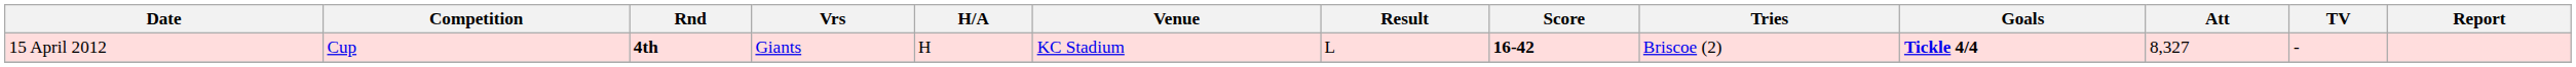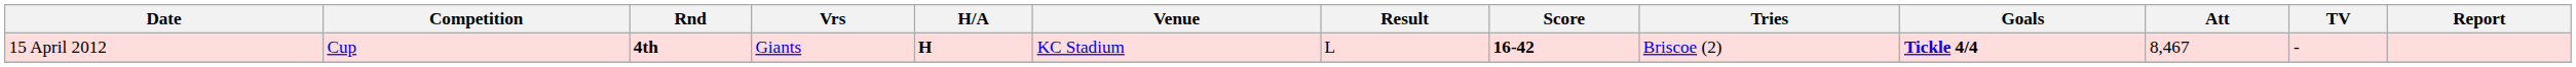15 April 2012 | H/A: normal -> bold
15 April 2012 | Att: 8,327 -> 8,467
